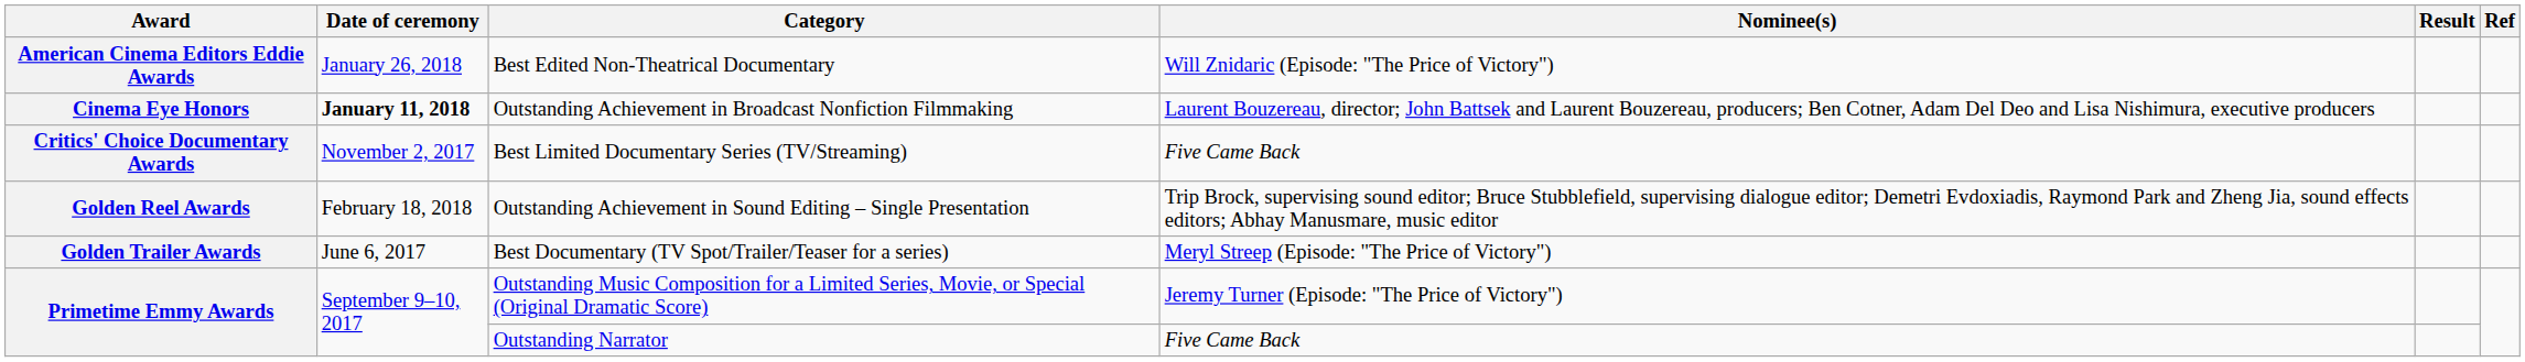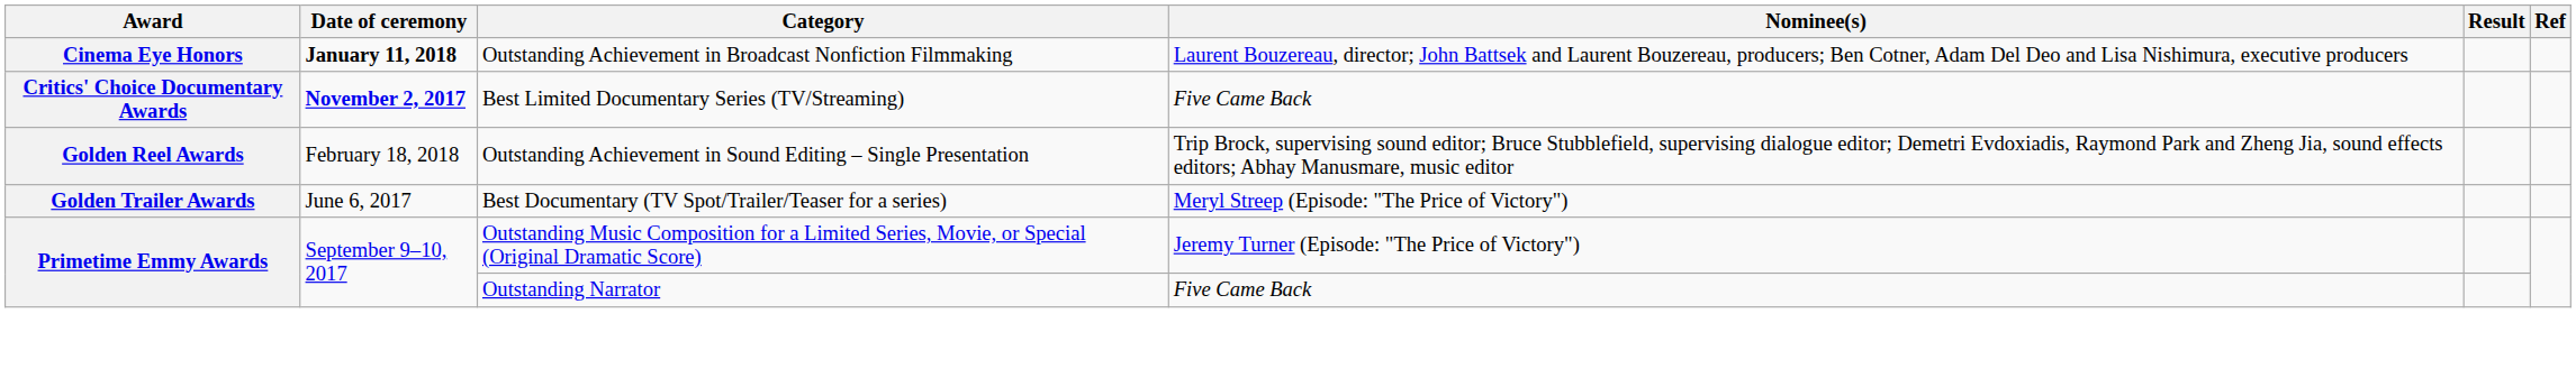- row: American Cinema Editors Eddie Awards | January 26, 2018 | Best Edited Non-Theatrical Documentary | Will Znidaric (Episode: "The Price of Victory")
Best Limited Documentary Series (TV/Streaming) | Date of ceremony: normal -> bold
